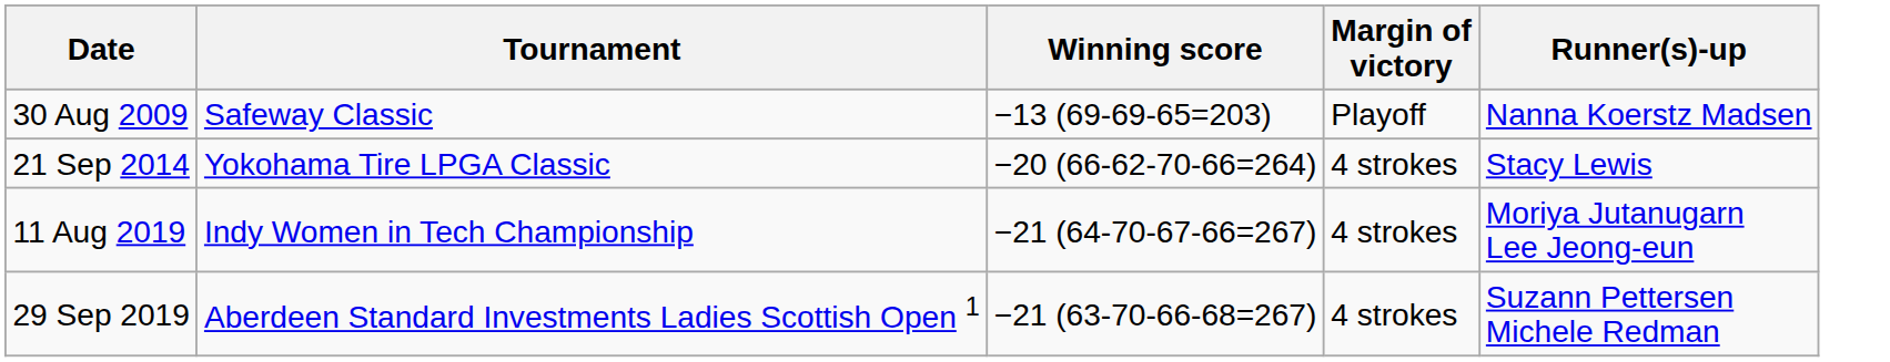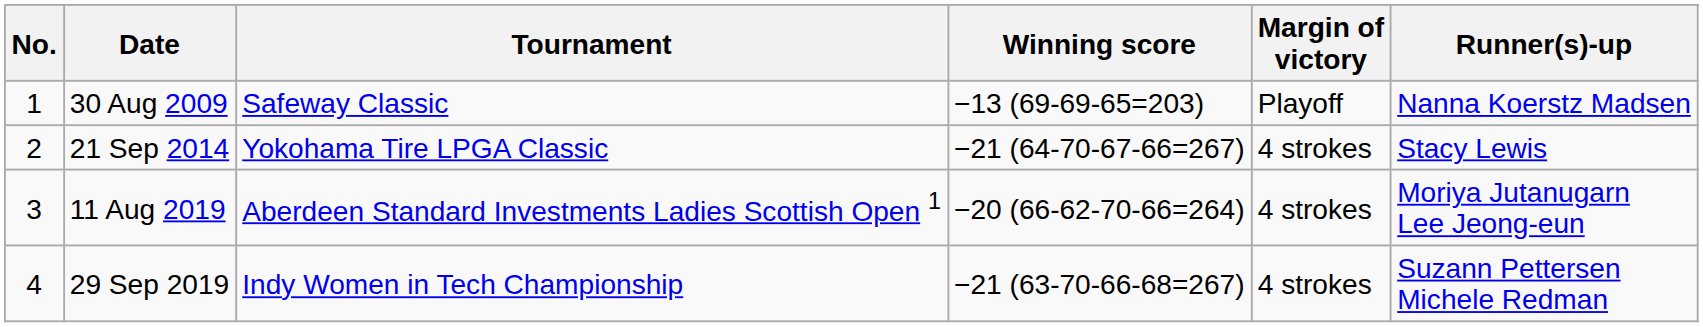+ column: No. | 1 | 2 | 3 | 4
21 Sep 2014 | Winning score: −20 (66-62-70-66=264) -> −21 (64-70-67-66=267)
11 Aug 2019 | Tournament: Indy Women in Tech Championship -> Aberdeen Standard Investments Ladies Scottish Open 1
11 Aug 2019 | Winning score: −21 (64-70-67-66=267) -> −20 (66-62-70-66=264)
29 Sep 2019 | Tournament: Aberdeen Standard Investments Ladies Scottish Open 1 -> Indy Women in Tech Championship
